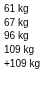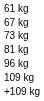+ row: 73 kg
+ row: 81 kg
